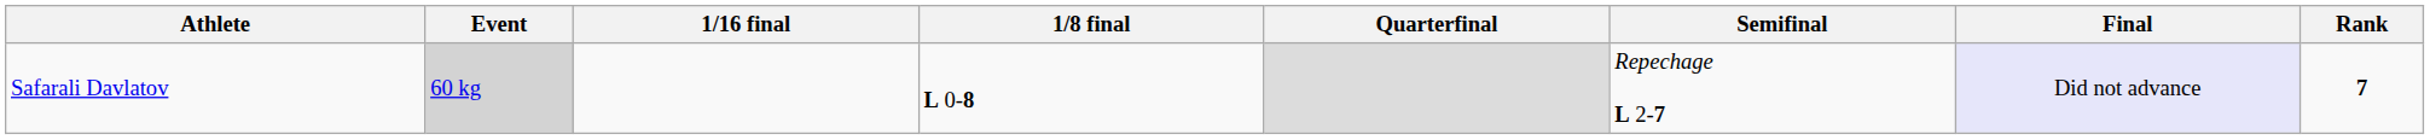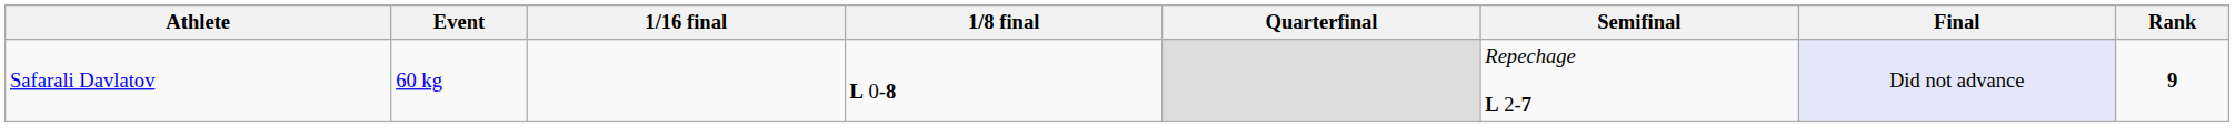Safarali Davlatov | Event: lightgrey background -> no background
Safarali Davlatov | Rank: 7 -> 9
